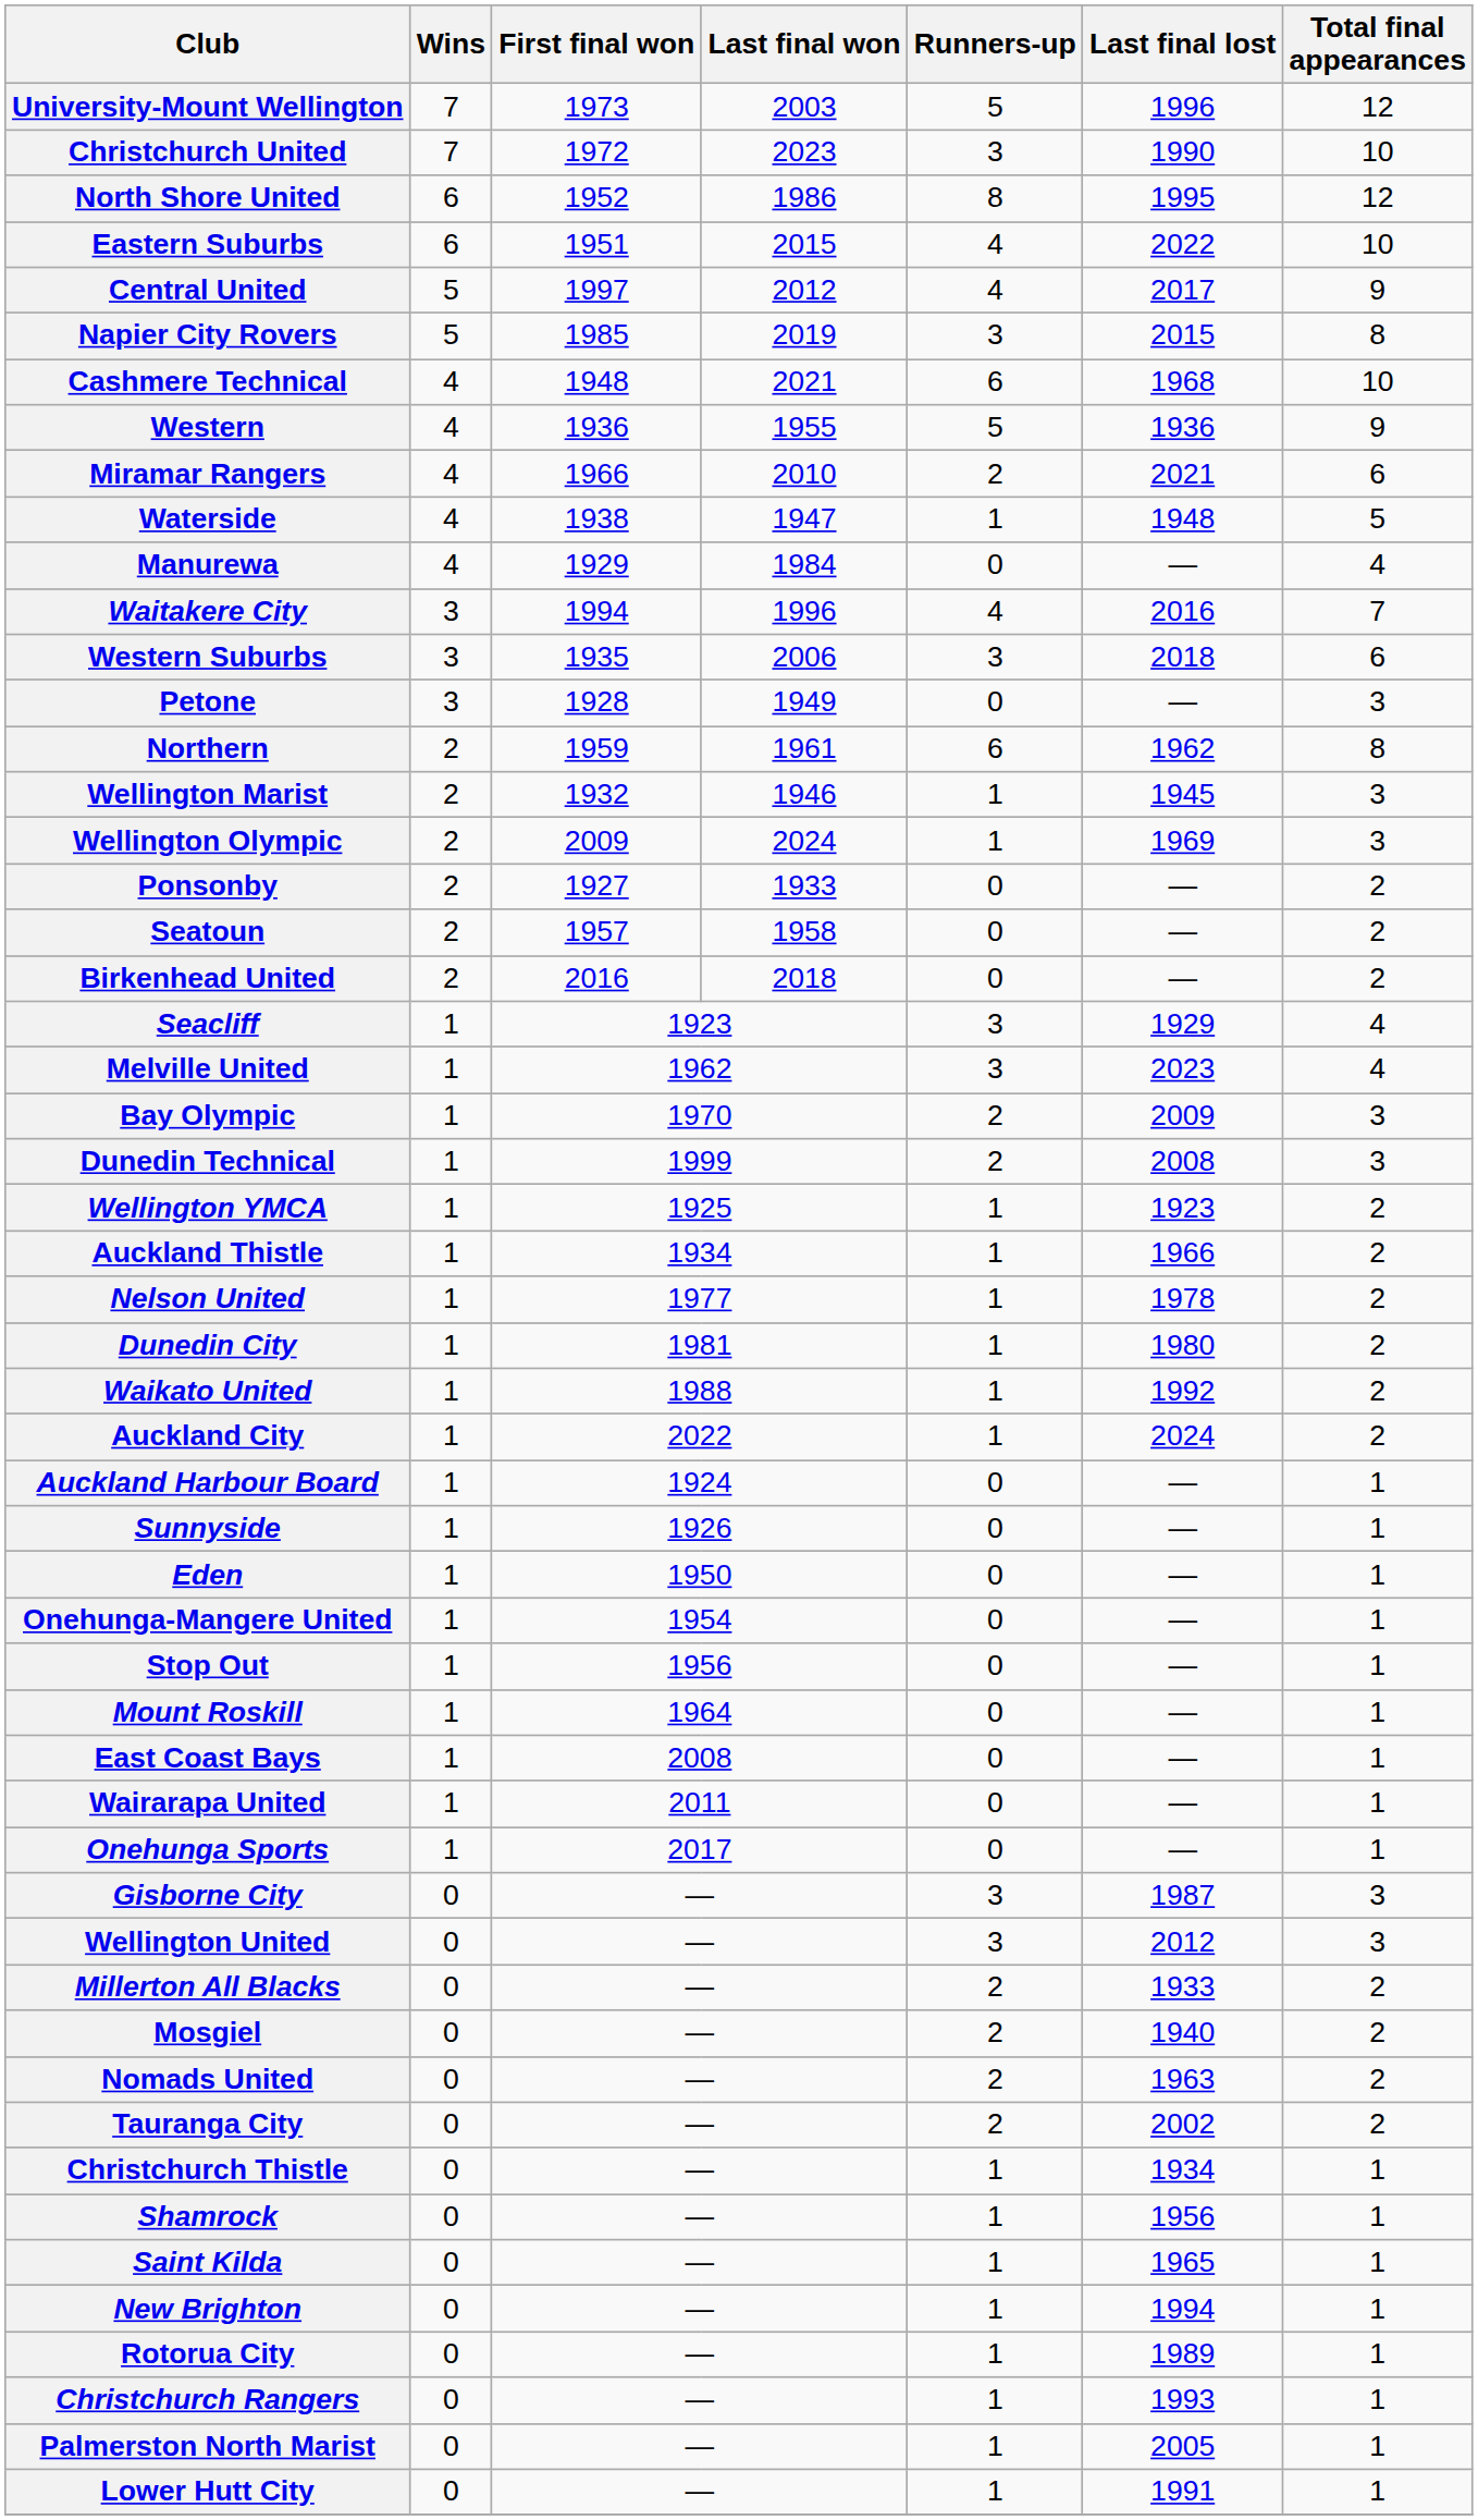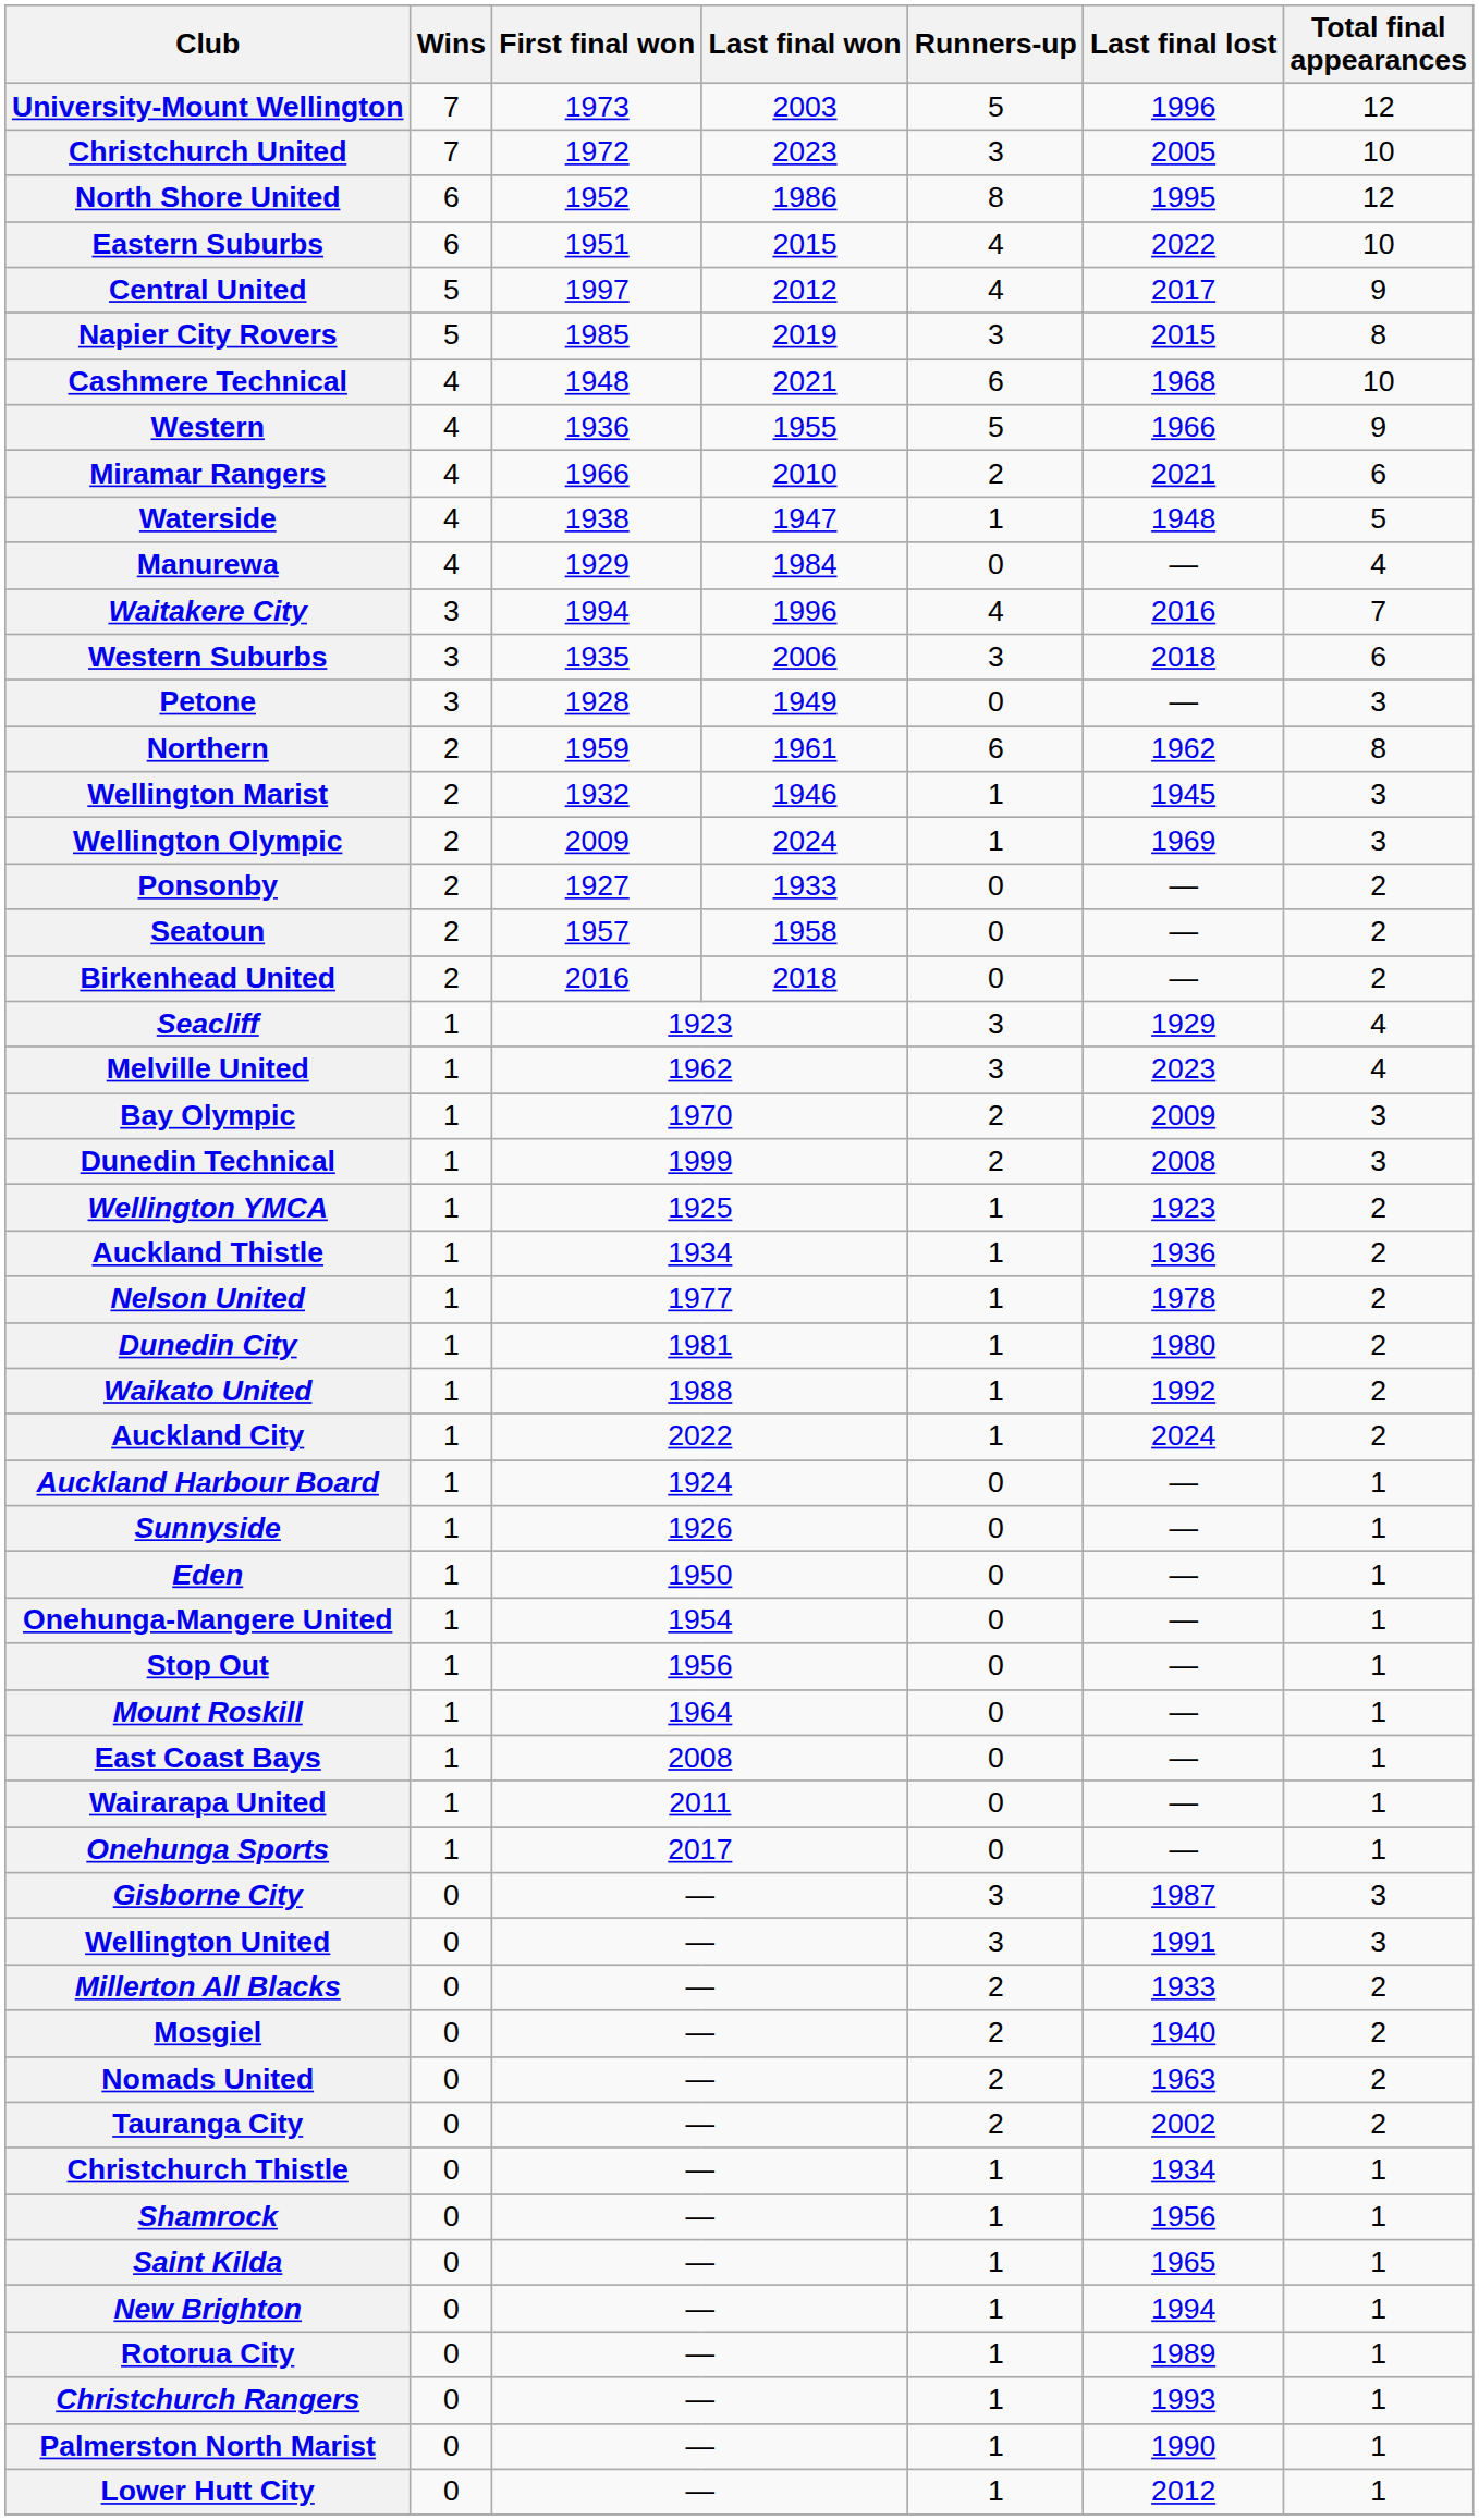Christchurch United | Last final lost: 1990 -> 2005
Western | Last final lost: 1936 -> 1966
Auckland Thistle | Last final lost: 1966 -> 1936
Wellington United | Last final lost: 2012 -> 1991
Palmerston North Marist | Last final lost: 2005 -> 1990
Lower Hutt City | Last final lost: 1991 -> 2012
